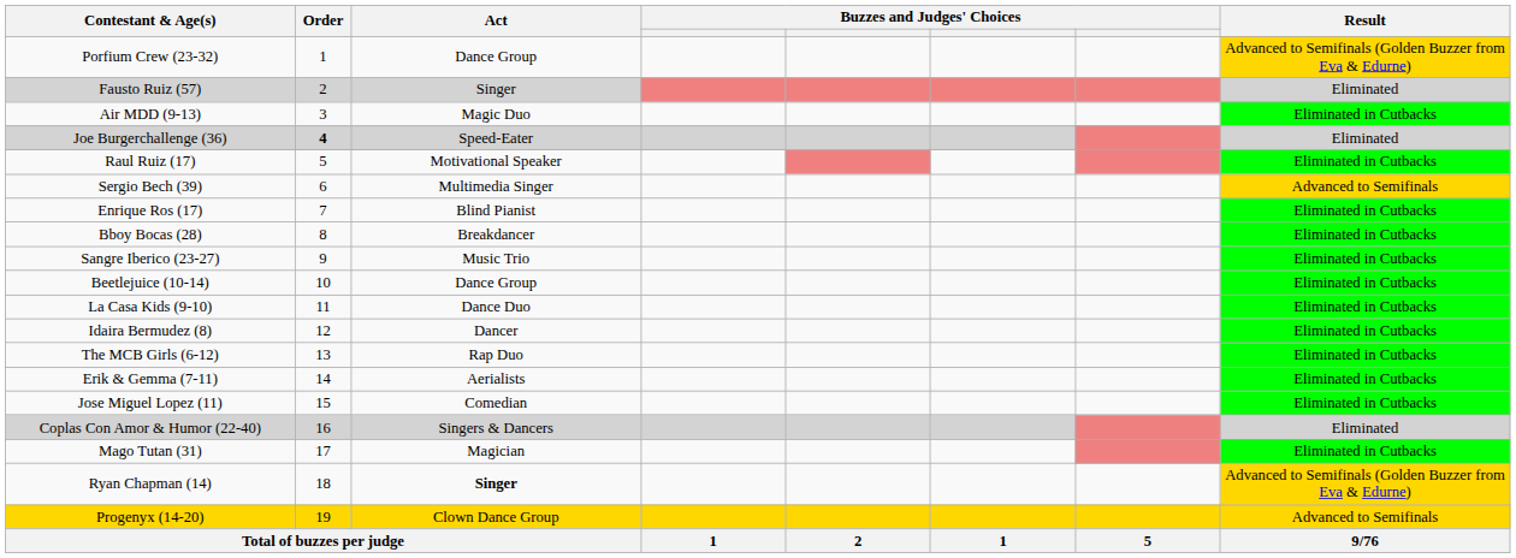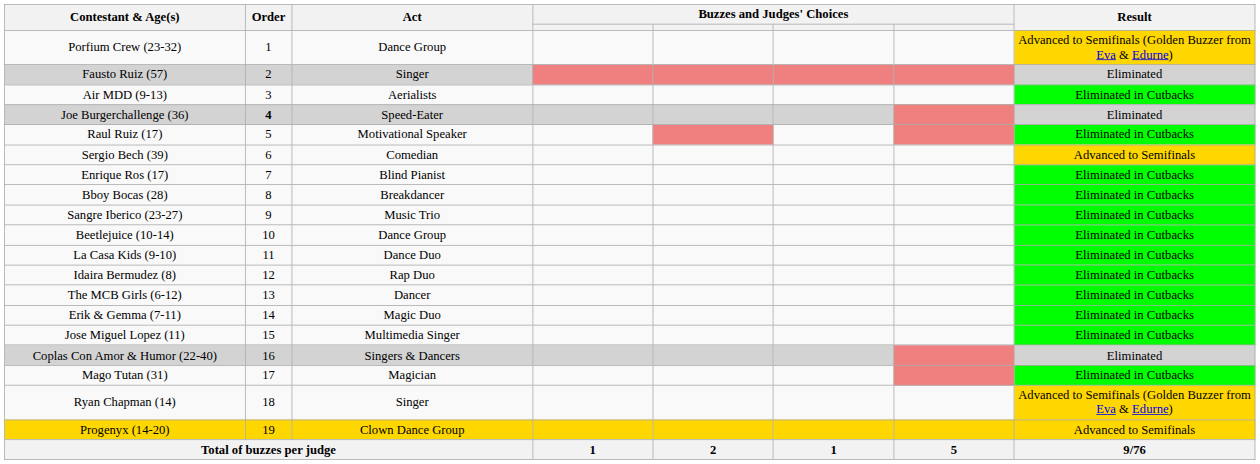Air MDD (9-13) | Act: Magic Duo -> Aerialists
Sergio Bech (39) | Act: Multimedia Singer -> Comedian
Idaira Bermudez (8) | Act: Dancer -> Rap Duo
The MCB Girls (6-12) | Act: Rap Duo -> Dancer
Erik & Gemma (7-11) | Act: Aerialists -> Magic Duo
Jose Miguel Lopez (11) | Act: Comedian -> Multimedia Singer
Ryan Chapman (14) | Act: bold -> normal
